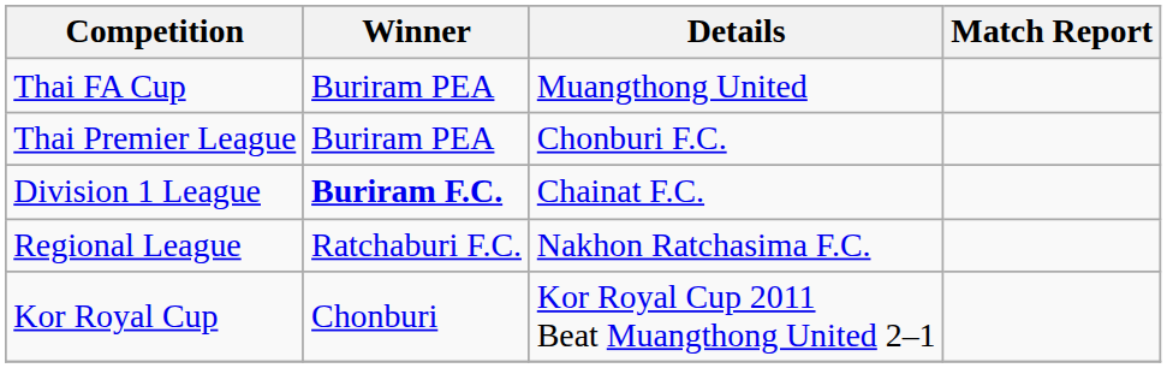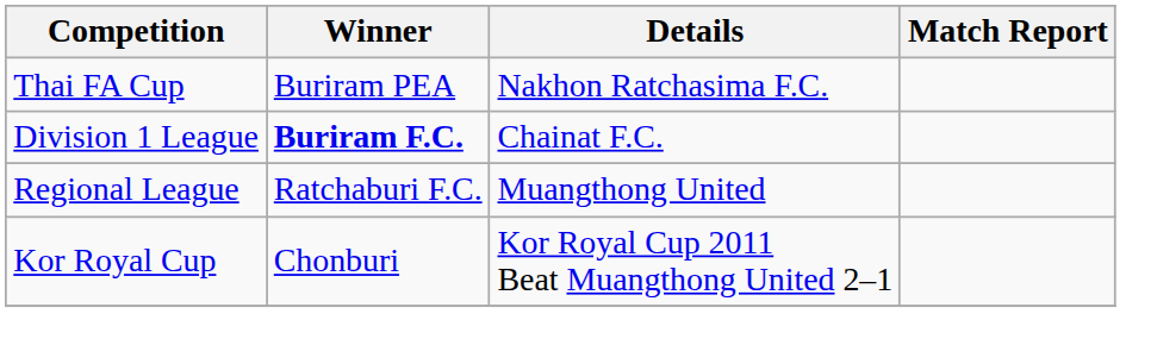Thai FA Cup | Details: Muangthong United -> Nakhon Ratchasima F.C.
- row: Thai Premier League | Buriram PEA | Chonburi F.C.
Regional League | Details: Nakhon Ratchasima F.C. -> Muangthong United
